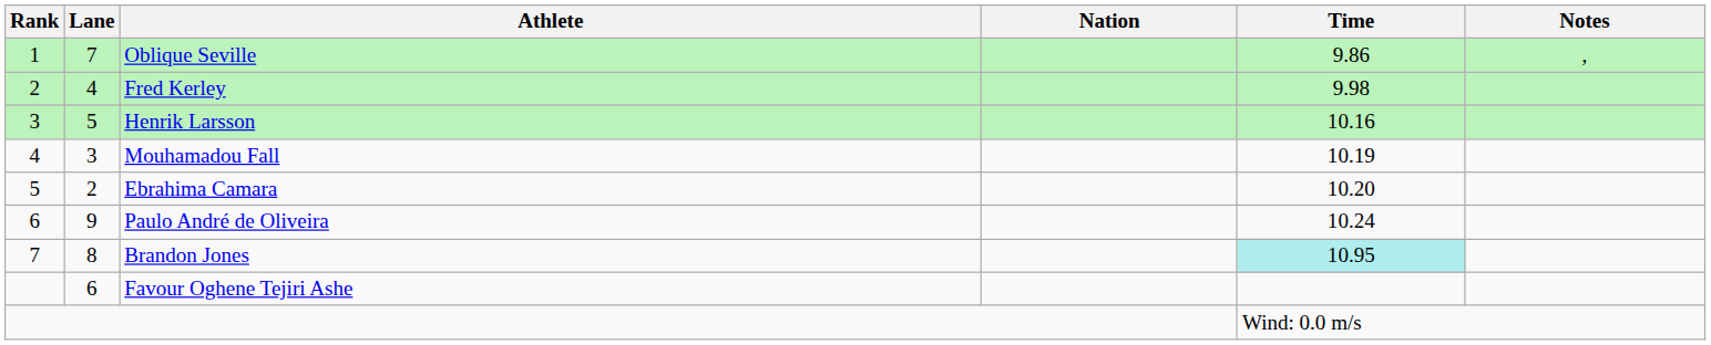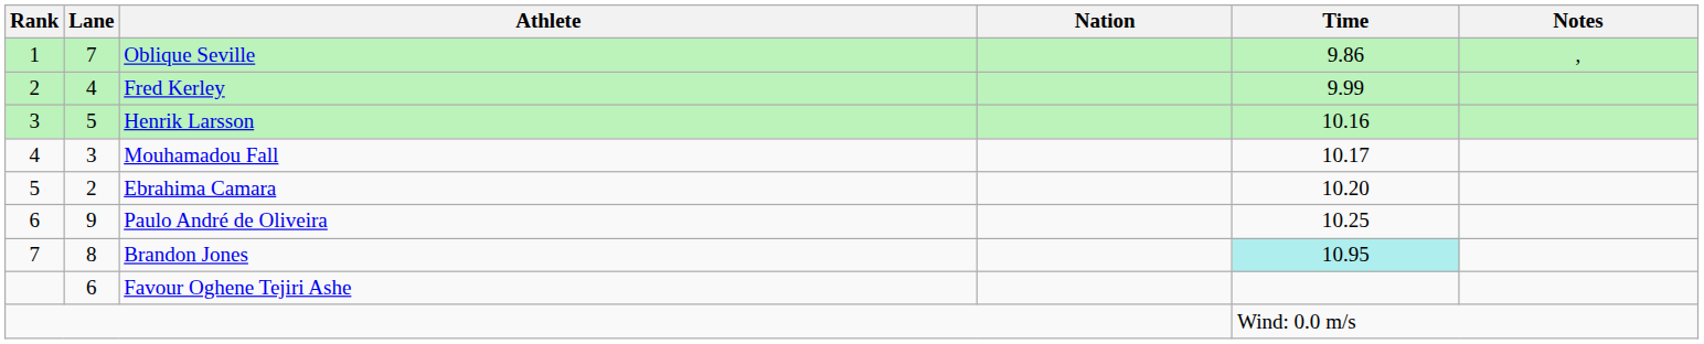Fred Kerley | Time: 9.98 -> 9.99
Mouhamadou Fall | Time: 10.19 -> 10.17
Paulo André de Oliveira | Time: 10.24 -> 10.25
